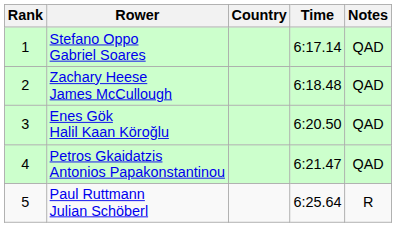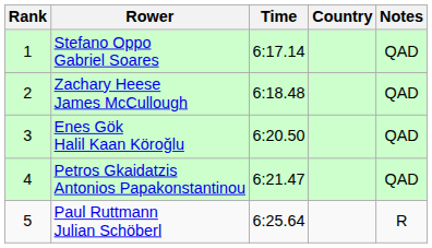columns swapped: Country <-> Time
